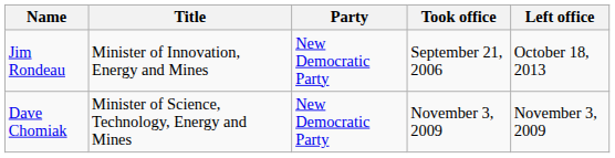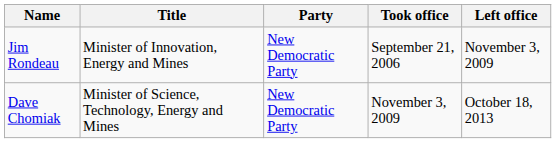Jim Rondeau | Left office: October 18, 2013 -> November 3, 2009
Dave Chomiak | Left office: November 3, 2009 -> October 18, 2013
